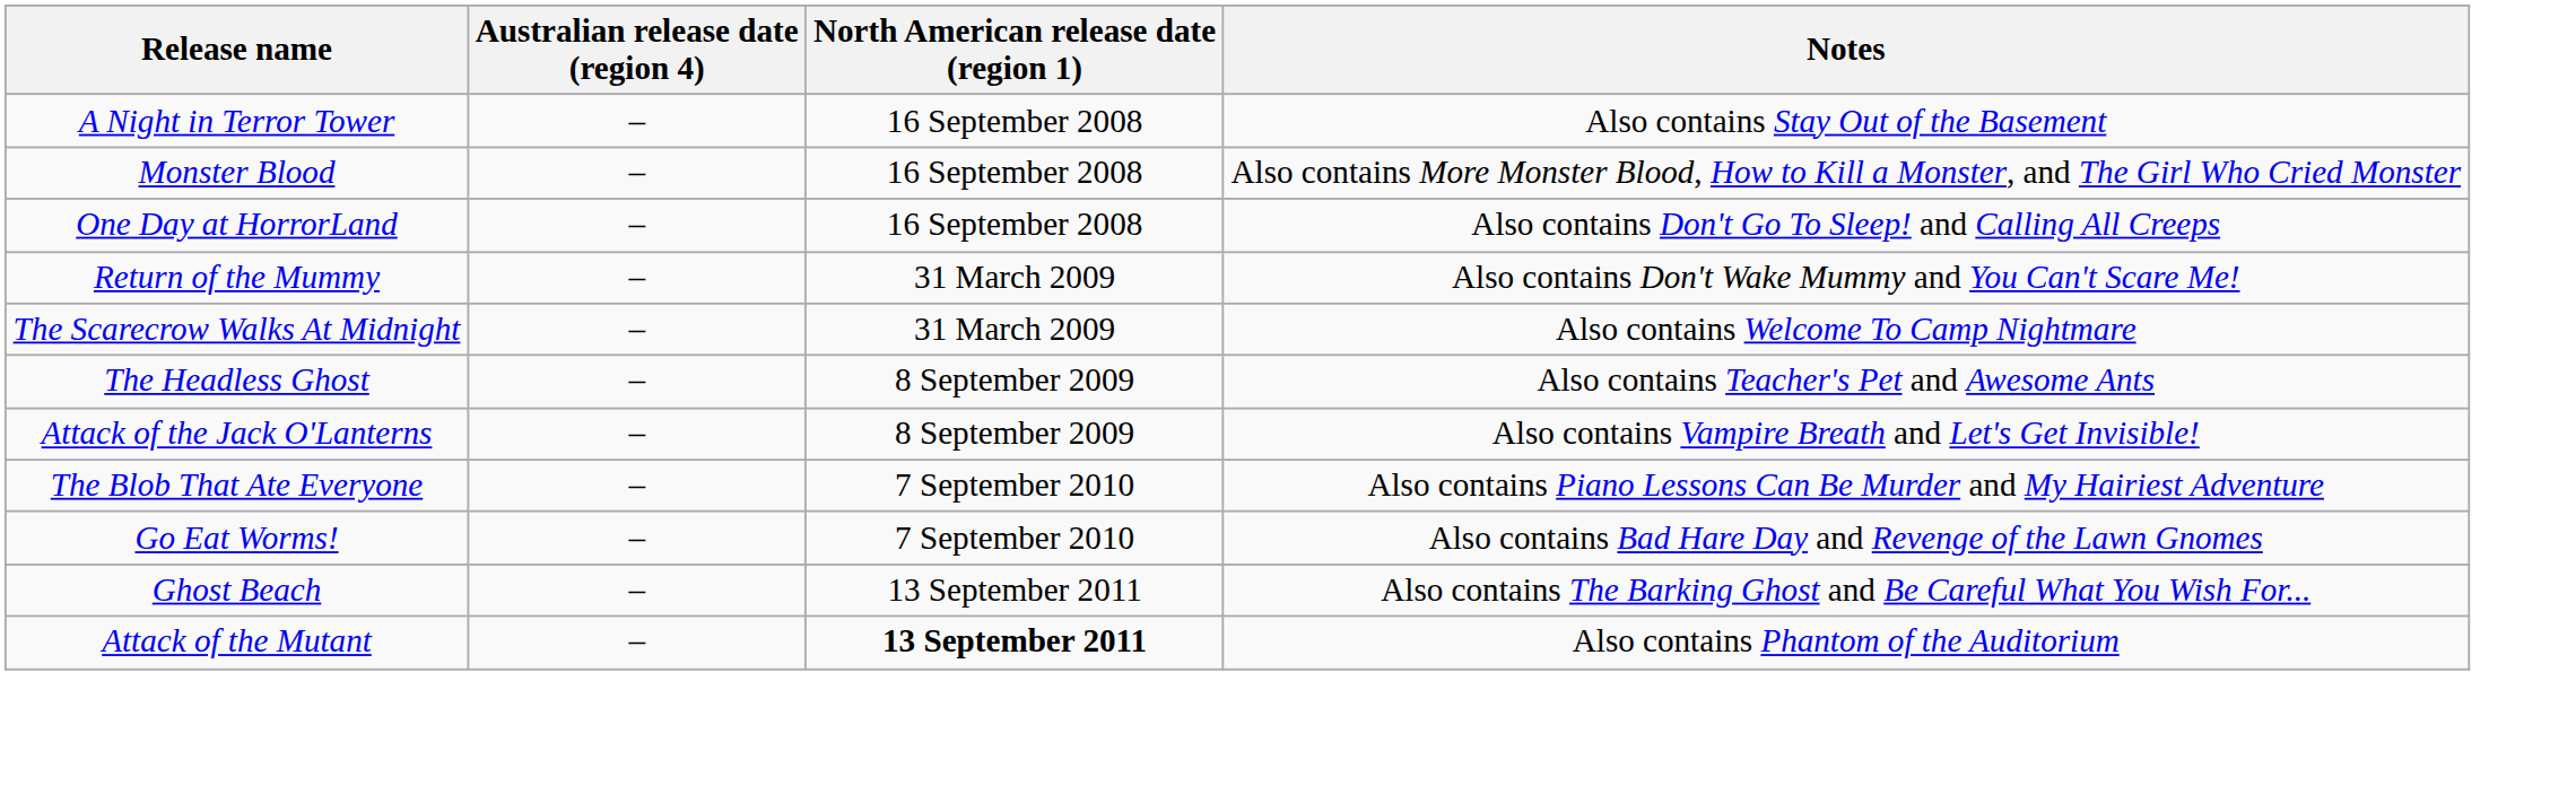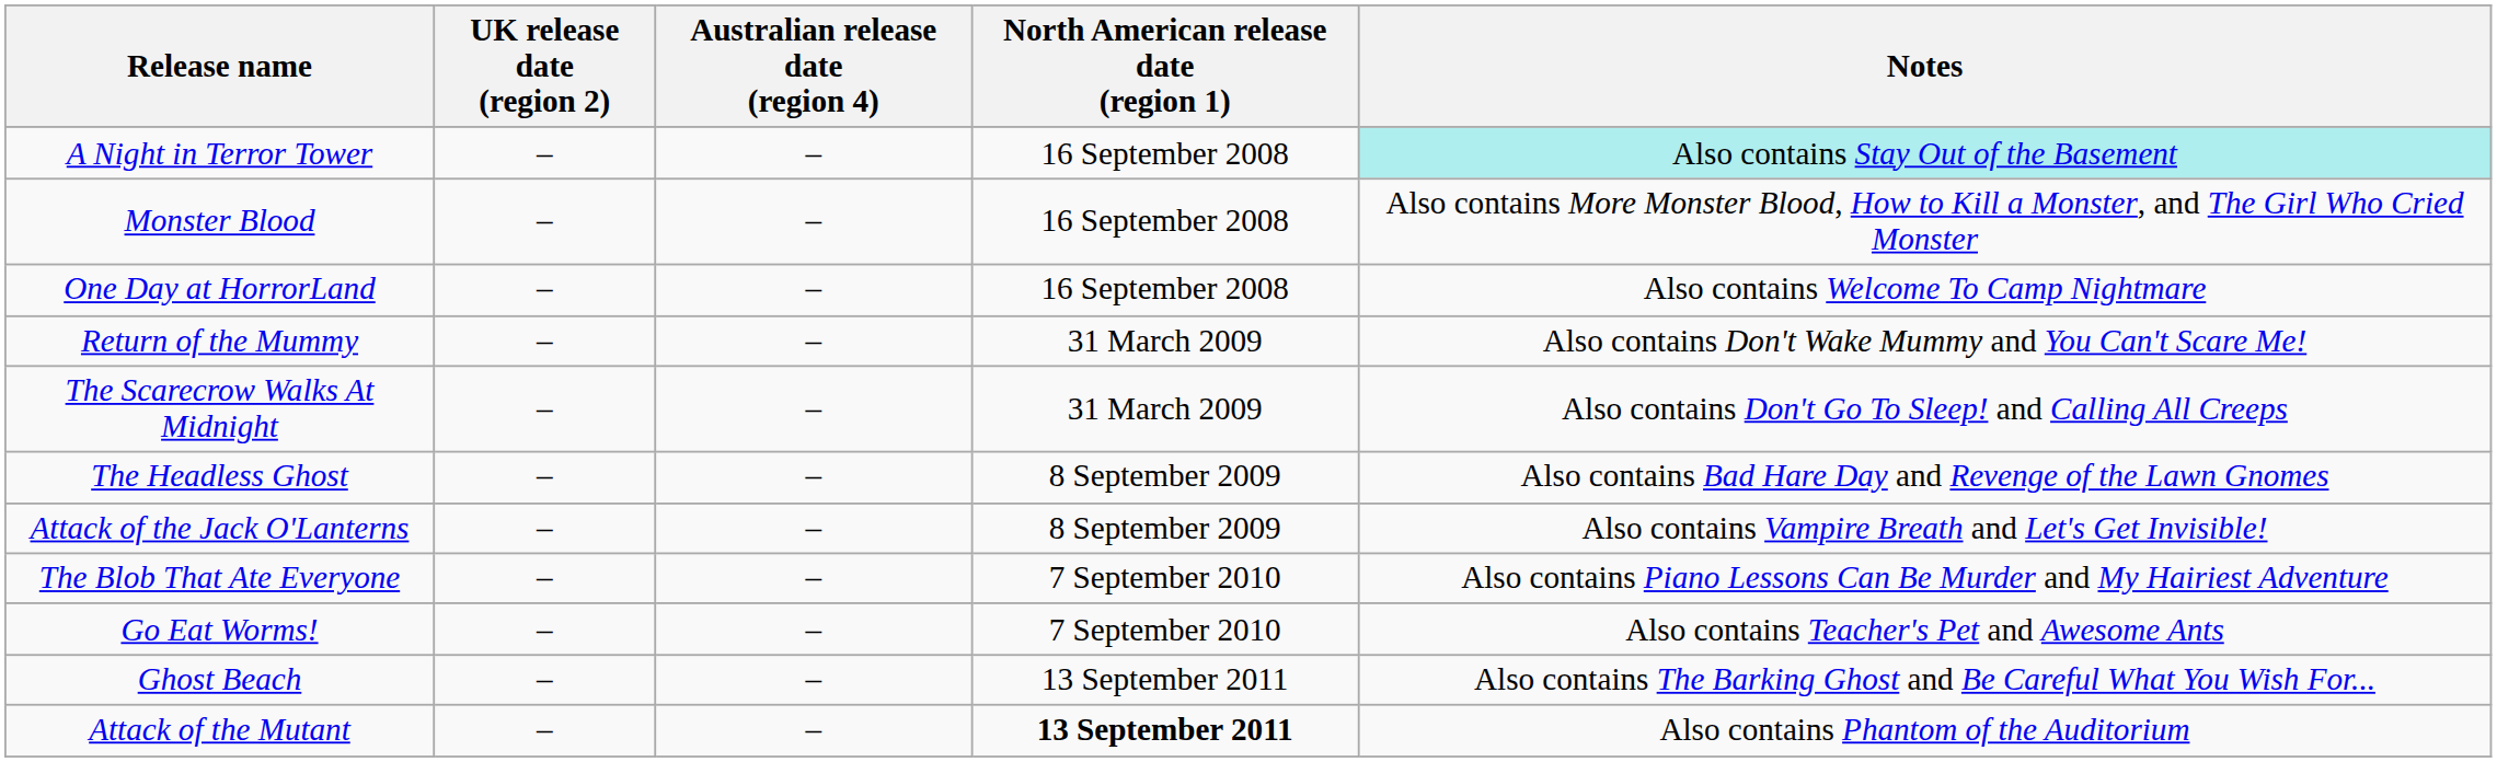+ column: UK release date (region 2) | – | – | – | – | – | – | – | – | – | – | –
A Night in Terror Tower | Notes: no background -> paleturquoise background
One Day at HorrorLand | Notes: Also contains Don't Go To Sleep! and Calling All Creeps -> Also contains Welcome To Camp Nightmare
The Scarecrow Walks At Midnight | Notes: Also contains Welcome To Camp Nightmare -> Also contains Don't Go To Sleep! and Calling All Creeps
The Headless Ghost | Notes: Also contains Teacher's Pet and Awesome Ants -> Also contains Bad Hare Day and Revenge of the Lawn Gnomes
Go Eat Worms! | Notes: Also contains Bad Hare Day and Revenge of the Lawn Gnomes -> Also contains Teacher's Pet and Awesome Ants
